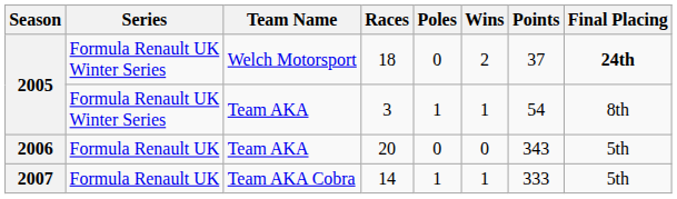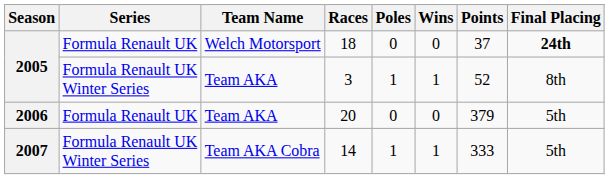18 | Series: Formula Renault UK Winter Series -> Formula Renault UK
18 | Wins: 2 -> 0
3 | Points: 54 -> 52
20 | Points: 343 -> 379
14 | Series: Formula Renault UK -> Formula Renault UK Winter Series
